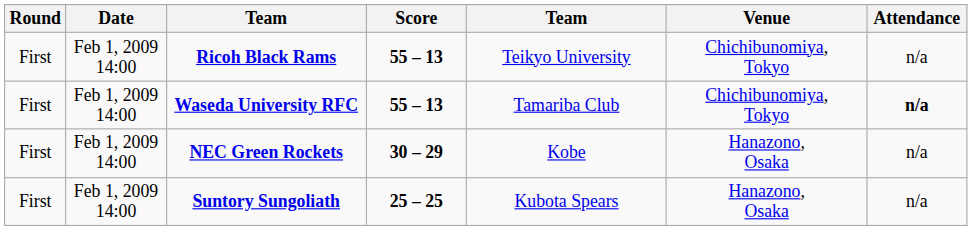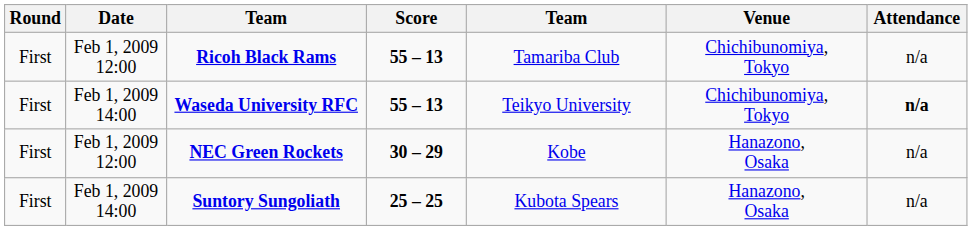Ricoh Black Rams | Date: Feb 1, 2009 14:00 -> Feb 1, 2009 12:00
Ricoh Black Rams | column 5: Teikyo University -> Tamariba Club
Waseda University RFC | column 5: Tamariba Club -> Teikyo University
NEC Green Rockets | Date: Feb 1, 2009 14:00 -> Feb 1, 2009 12:00
